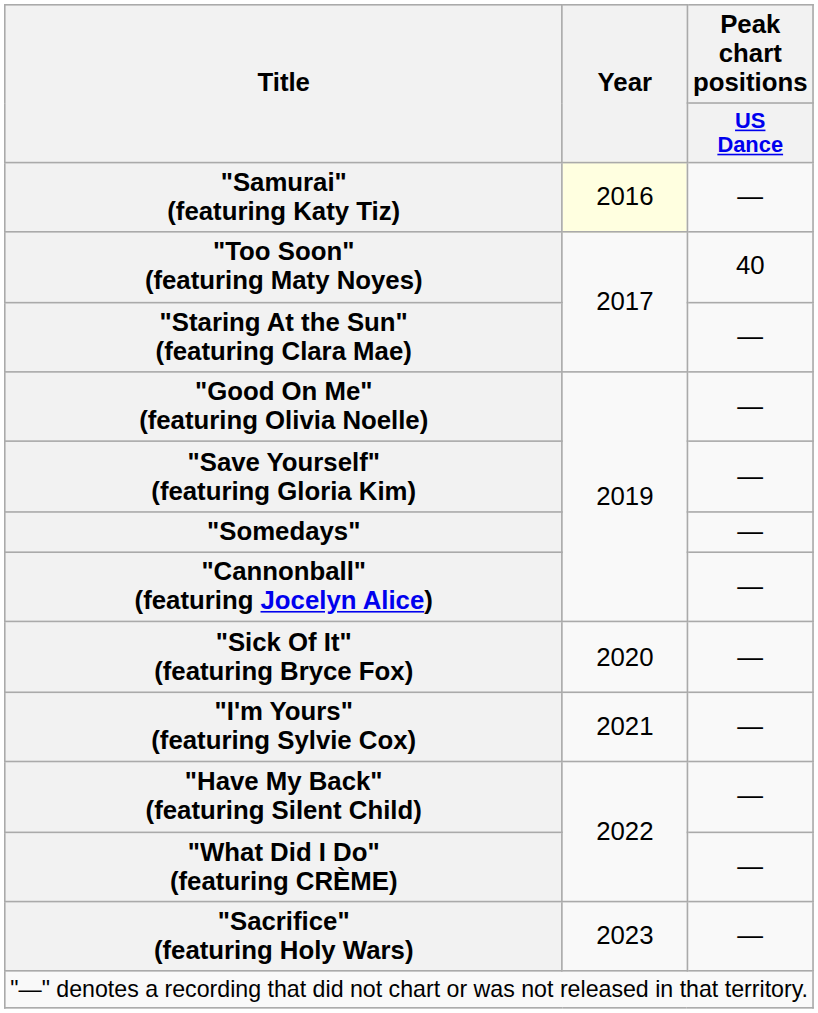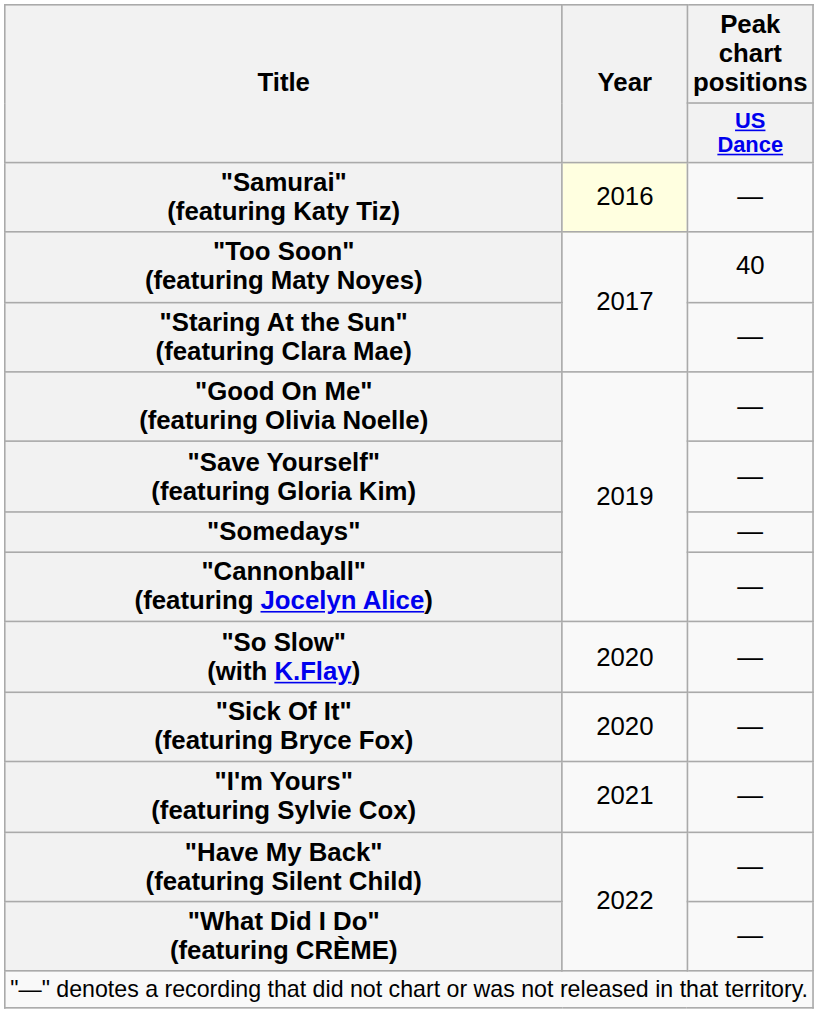+ row: "So Slow" (with K.Flay) | 2020 | —
- row: "Sacrifice" (featuring Holy Wars) | 2023 | —
